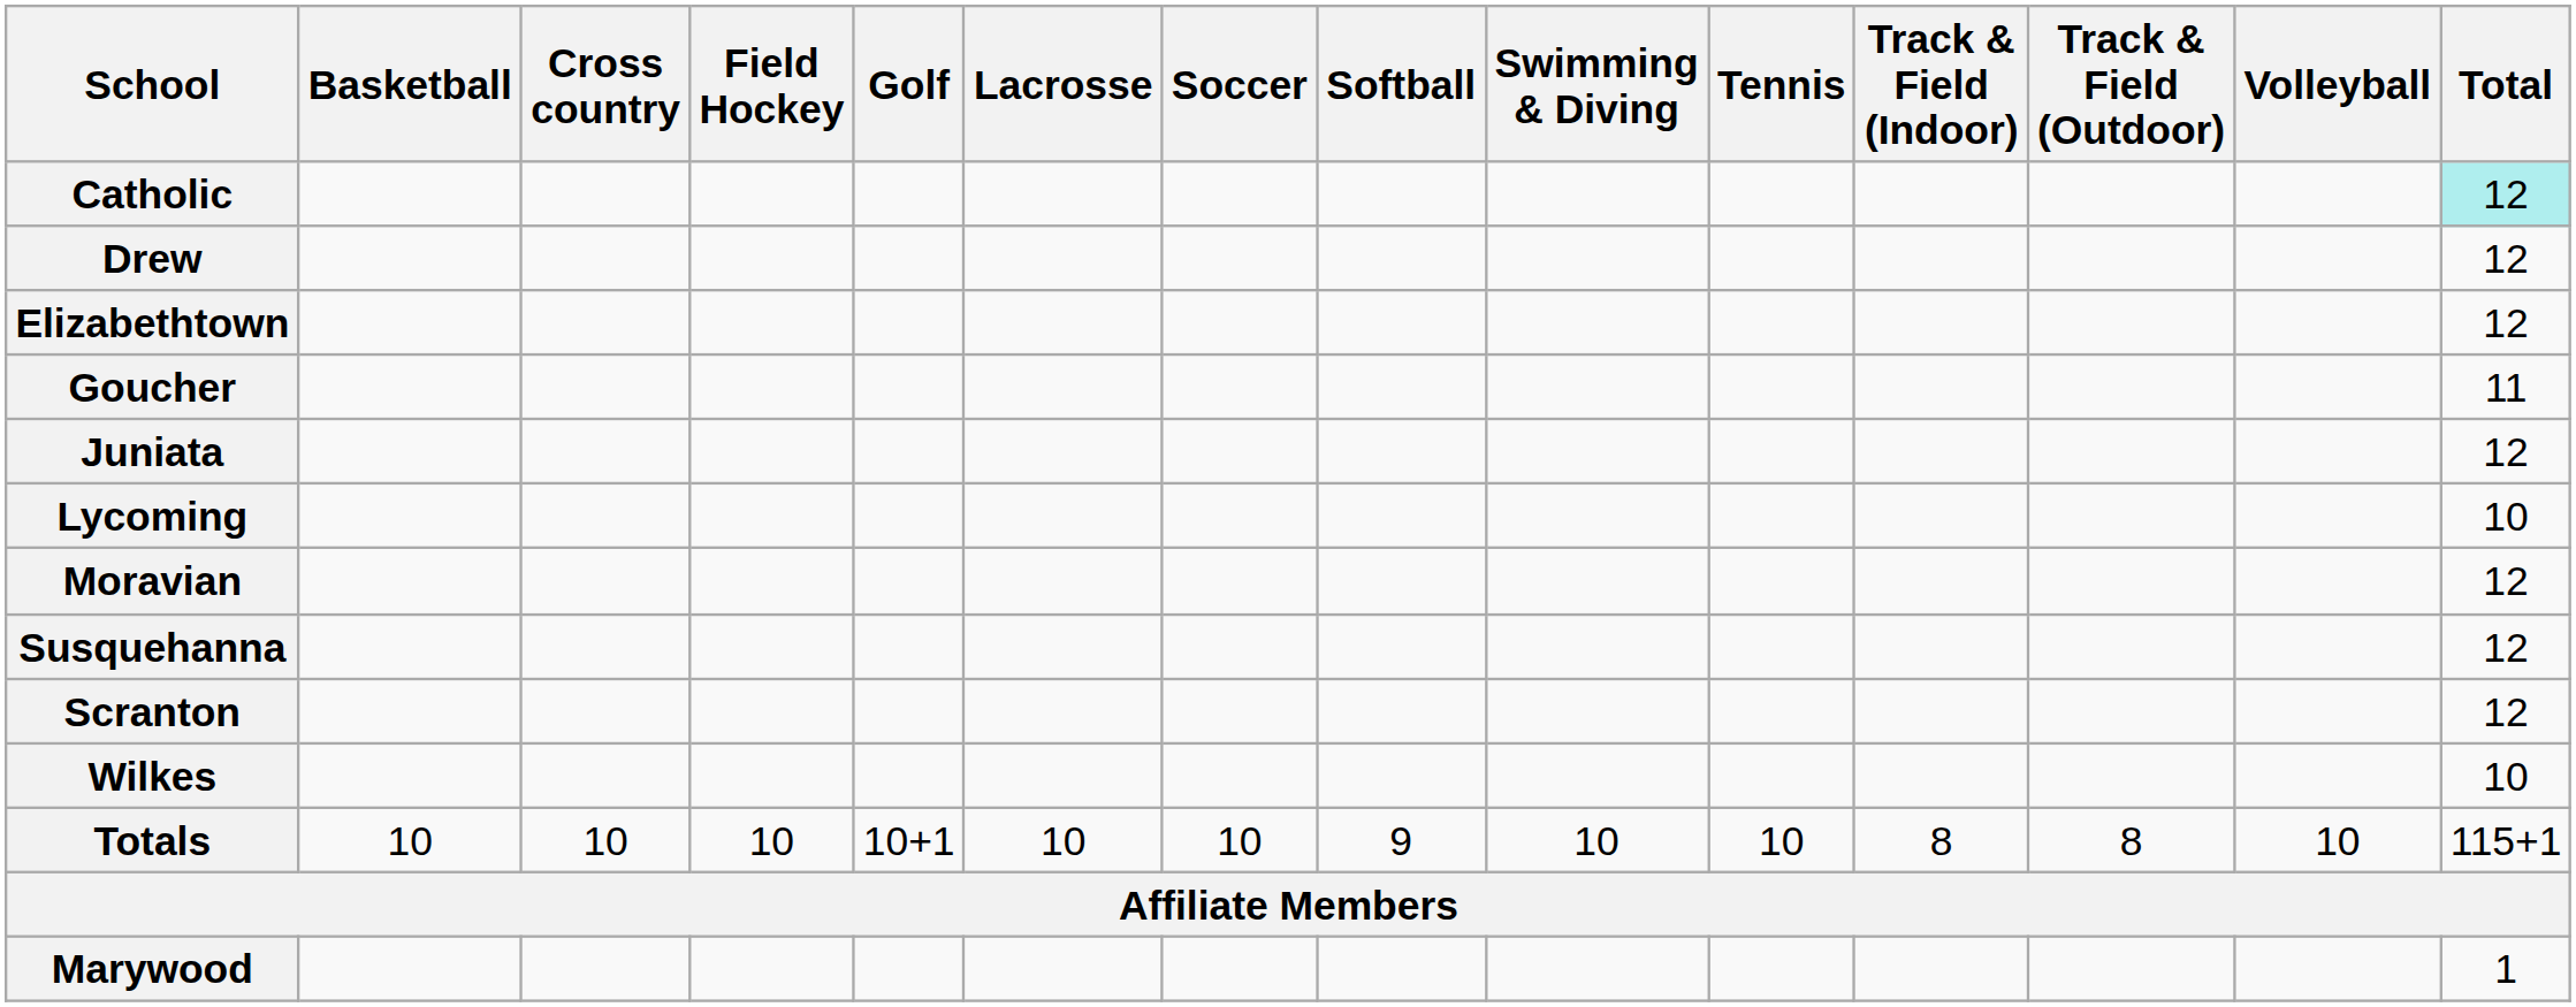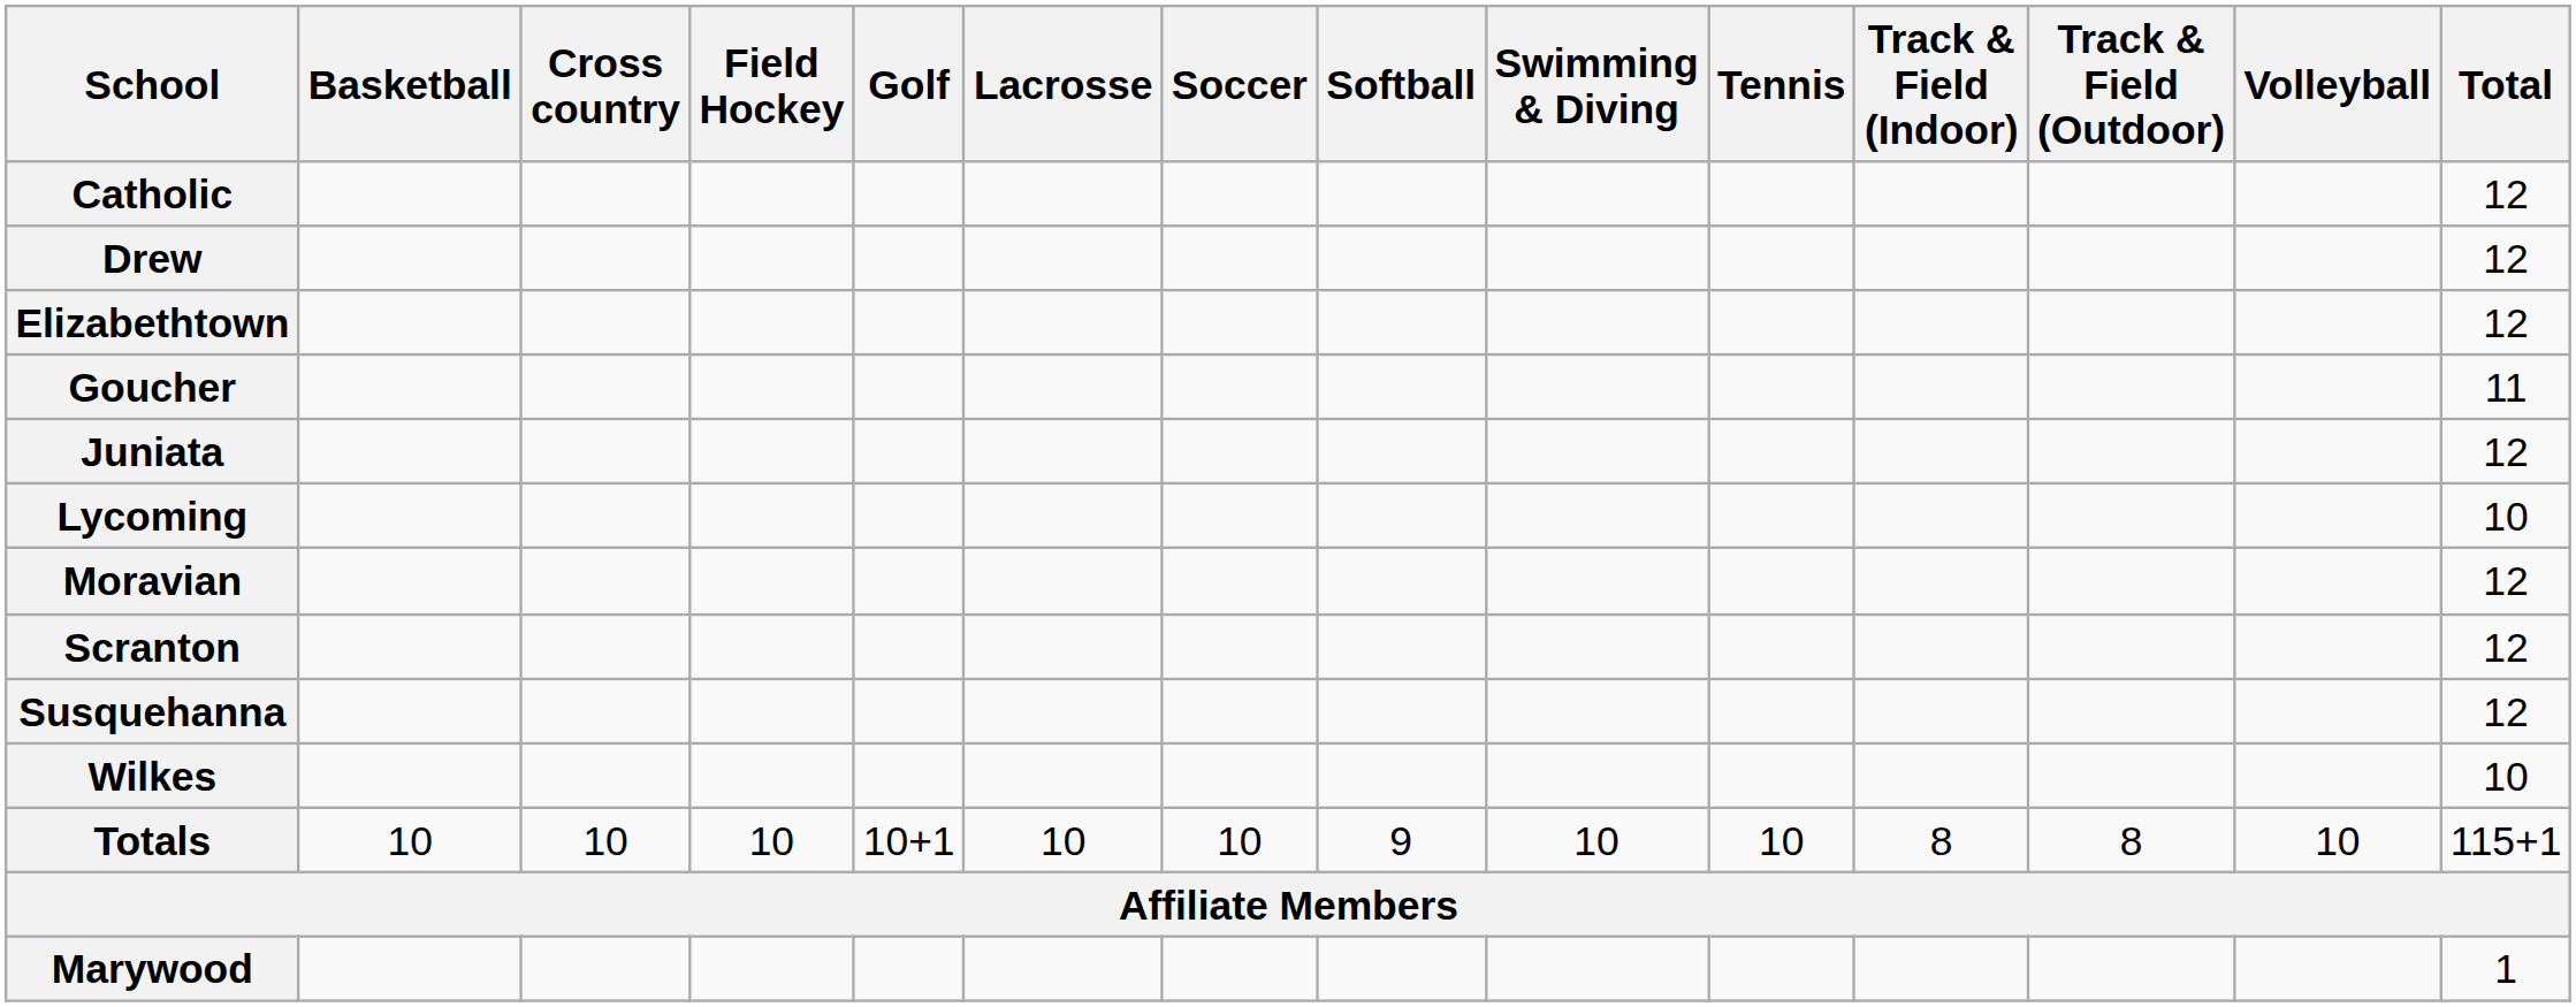Catholic | Total: paleturquoise background -> no background
rows swapped: Scranton <-> Susquehanna
